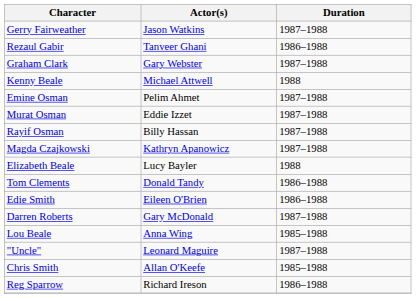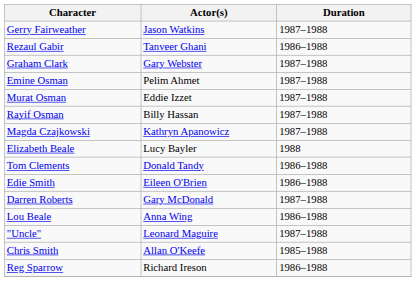- row: Kenny Beale | Michael Attwell | 1988
Lou Beale | Duration: 1985–1988 -> 1986–1988
